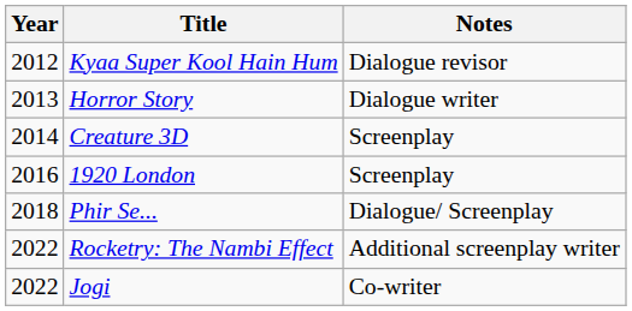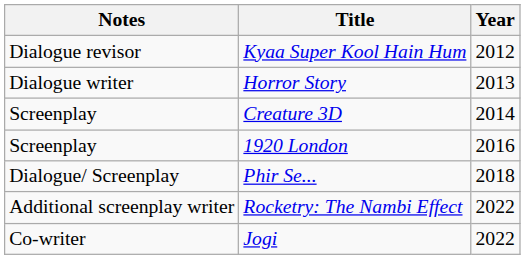columns swapped: Year <-> Notes
